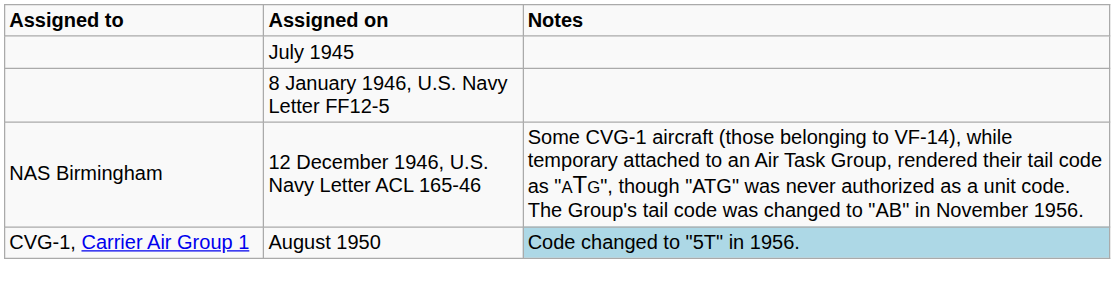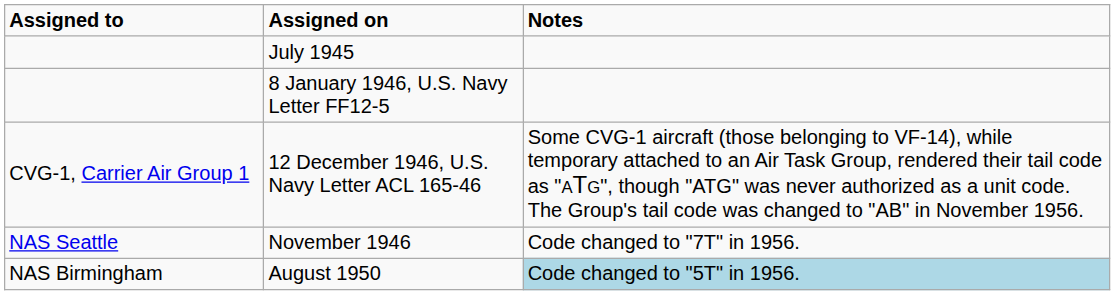12 December 1946, U.S. Navy Letter ACL 165-46 | Assigned to: NAS Birmingham -> CVG-1, Carrier Air Group 1
+ row: NAS Seattle | November 1946 | Code changed to "7T" in 1956.
August 1950 | Assigned to: CVG-1, Carrier Air Group 1 -> NAS Birmingham
